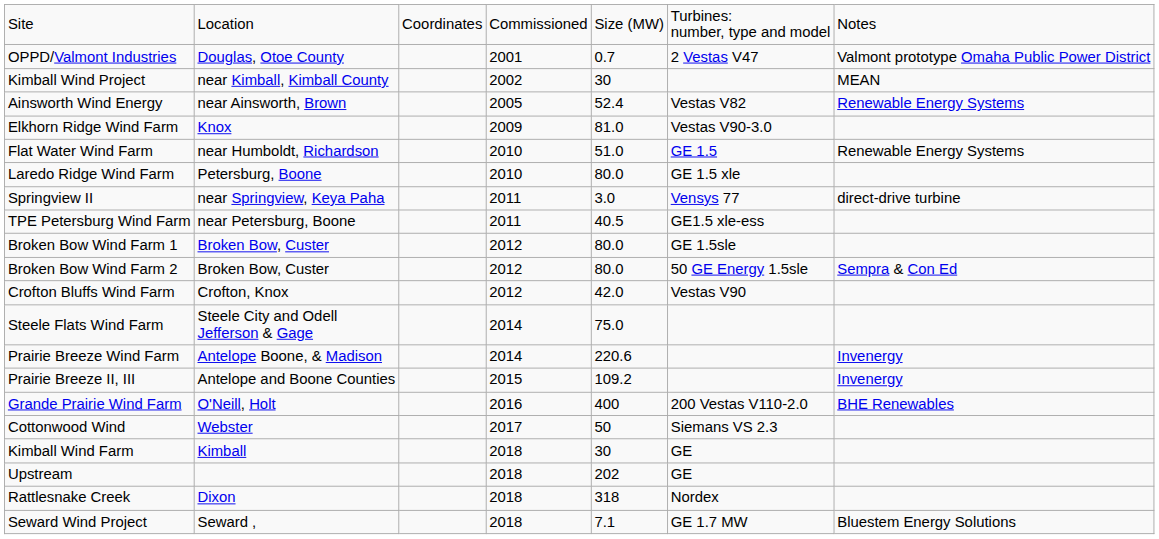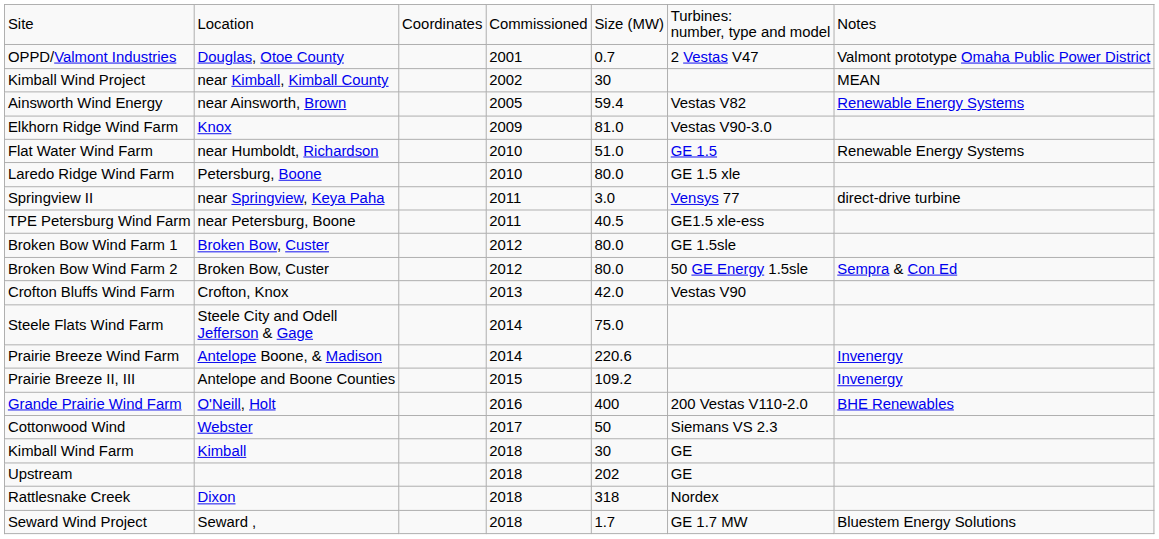Ainsworth Wind Energy | column 5: 52.4 -> 59.4
Crofton Bluffs Wind Farm | column 4: 2012 -> 2013
Seward Wind Project | column 5: 7.1 -> 1.7
